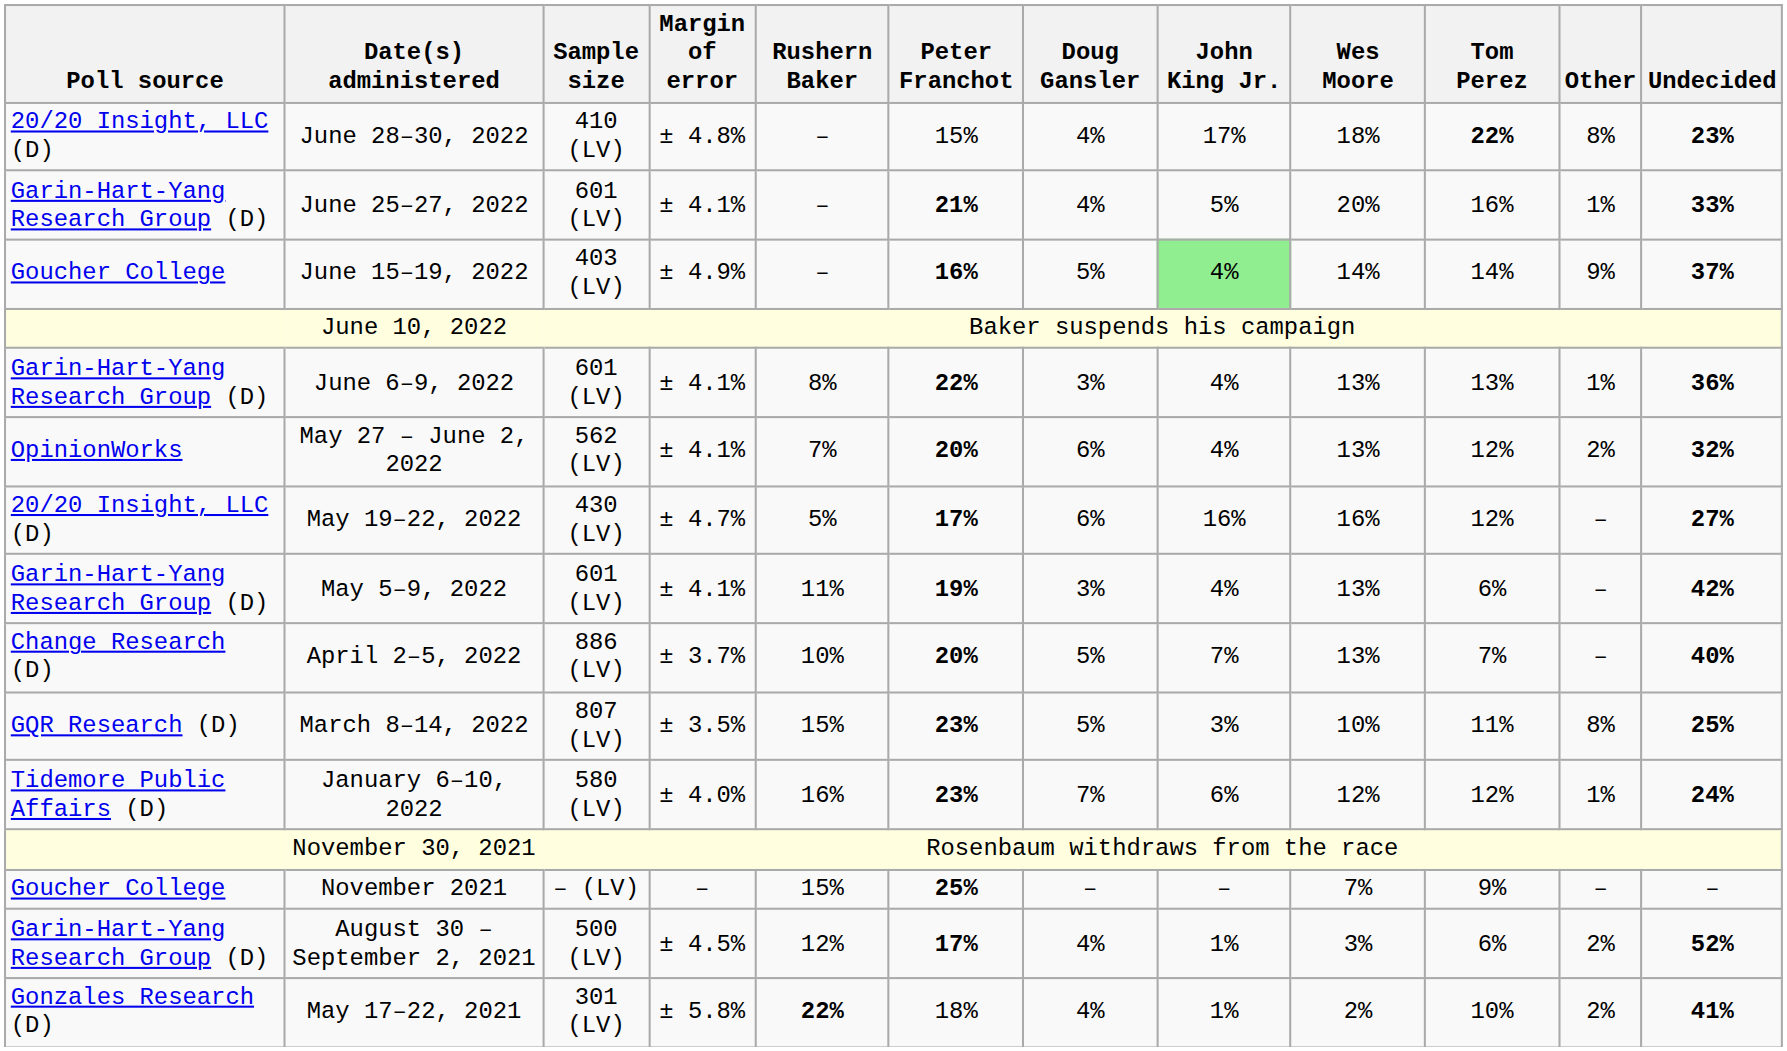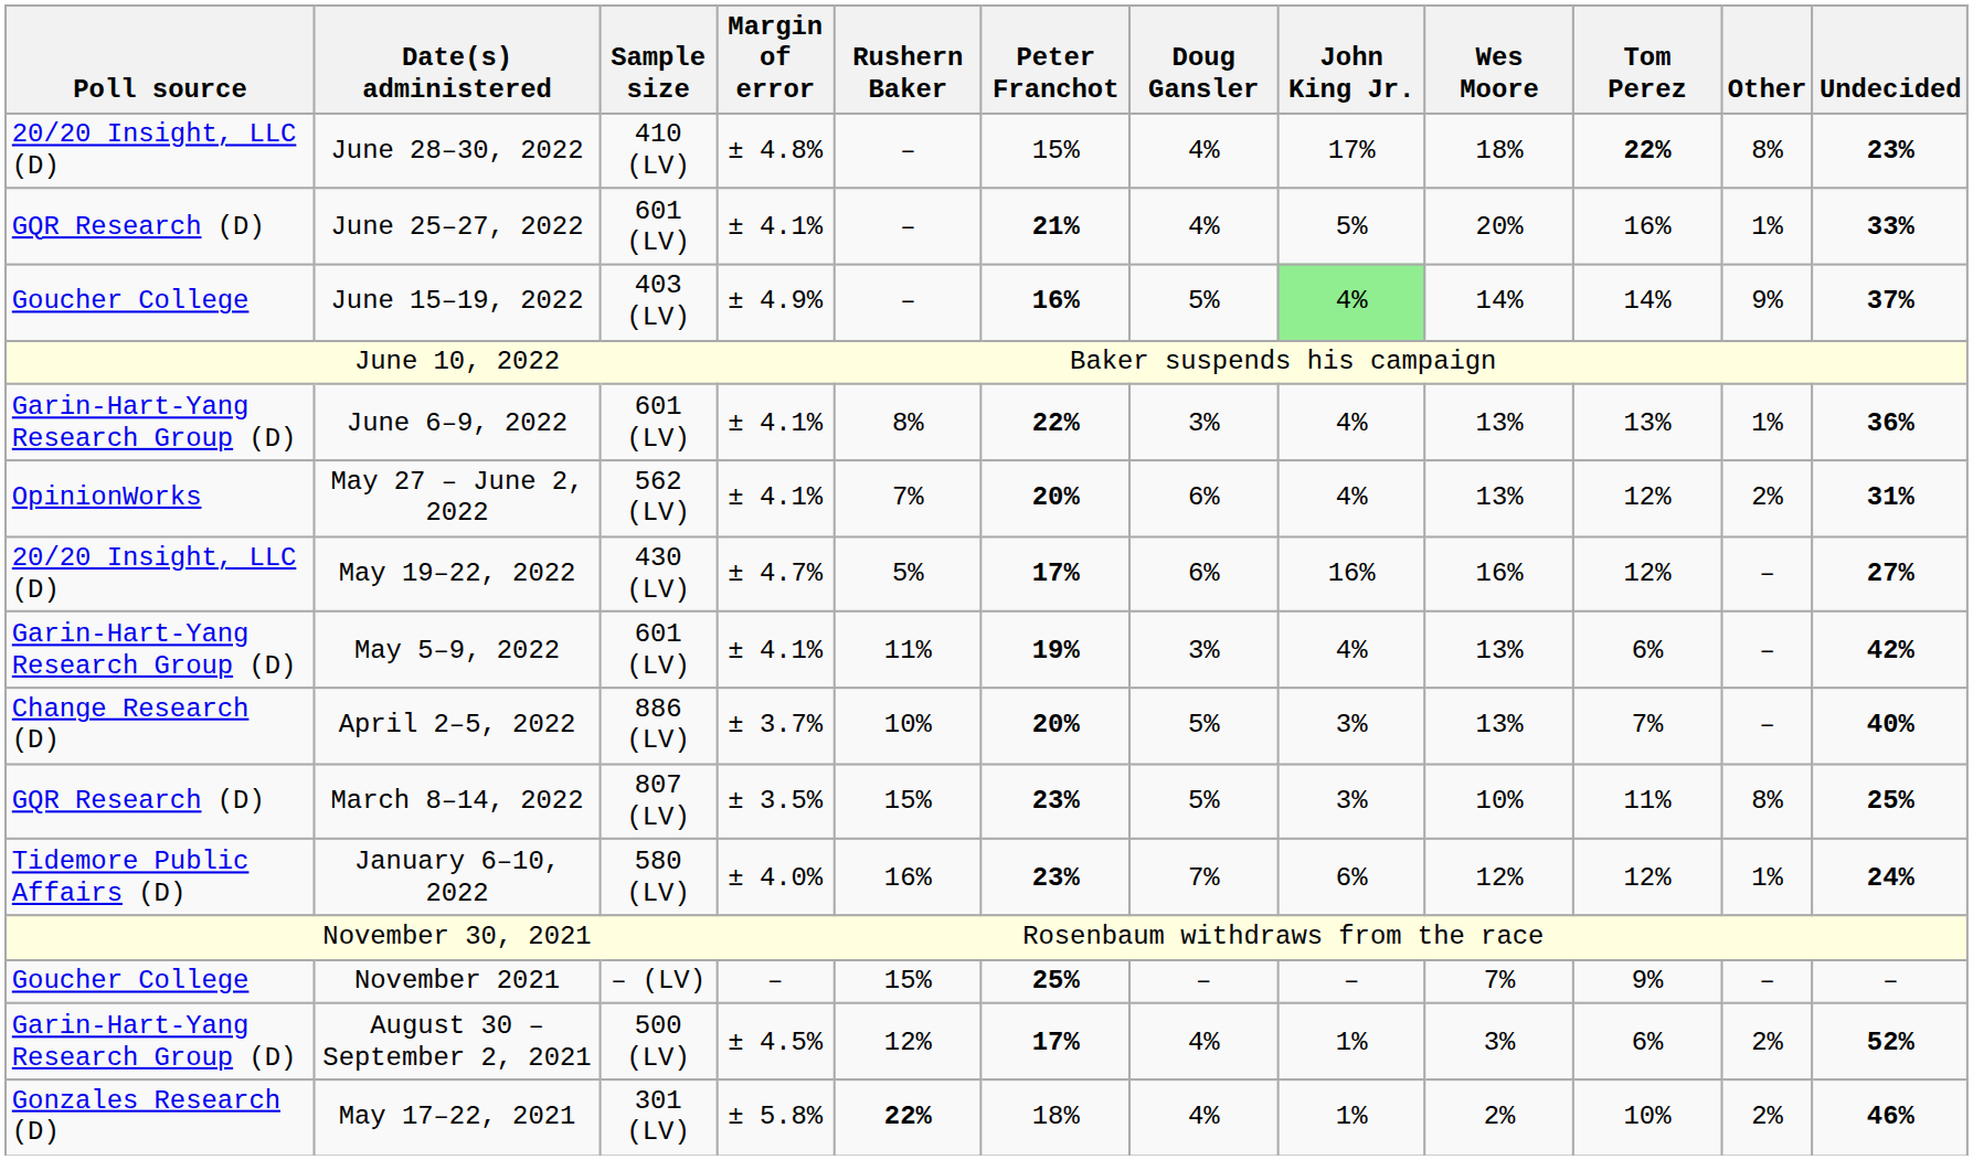June 25–27, 2022 | Poll source: Garin-Hart-Yang Research Group (D) -> GQR Research (D)
May 27 – June 2, 2022 | Undecided: 32% -> 31%
April 2–5, 2022 | John King Jr.: 7% -> 3%
May 17–22, 2021 | Undecided: 41% -> 46%
